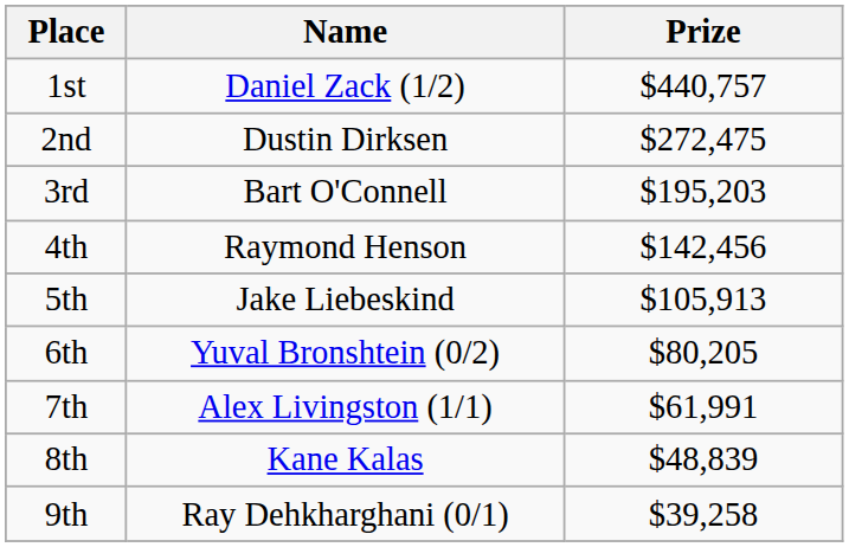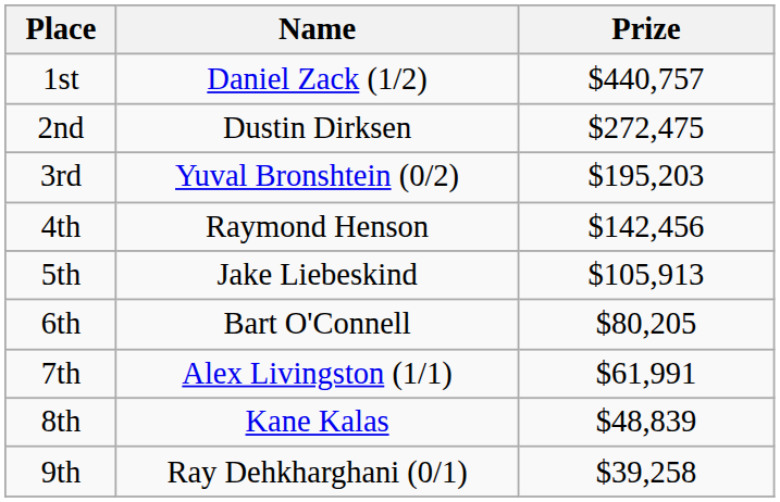3rd | Name: Bart O'Connell -> Yuval Bronshtein (0/2)
6th | Name: Yuval Bronshtein (0/2) -> Bart O'Connell
